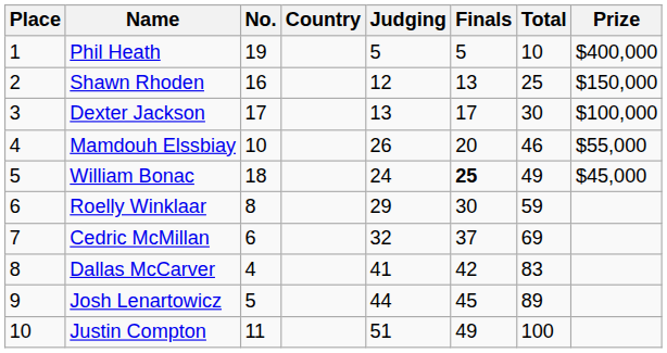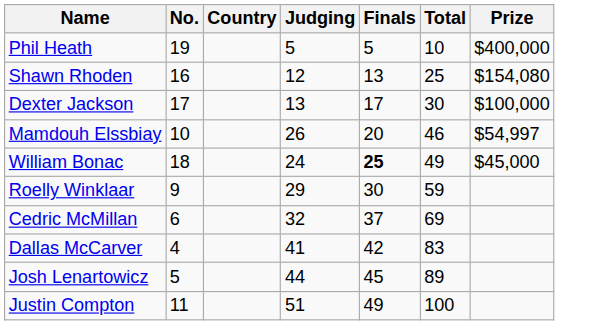- column: Place | 1 | 2 | 3 | 4 | 5 | 6 | 7 | 8 | 9 | 10
Shawn Rhoden | Prize: $150,000 -> $154,080
Mamdouh Elssbiay | Prize: $55,000 -> $54,997
Roelly Winklaar | No.: 8 -> 9
